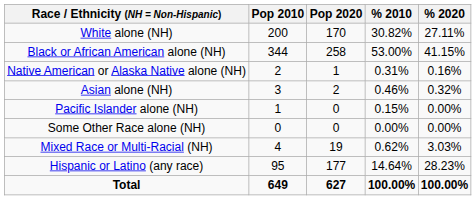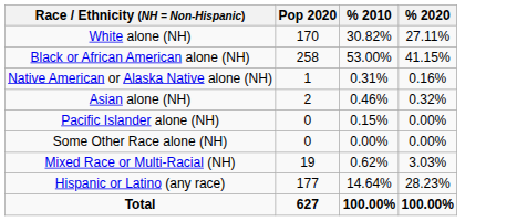- column: Pop 2010 | 200 | 344 | 2 | 3 | 1 | 0 | 4 | 95 | 649
